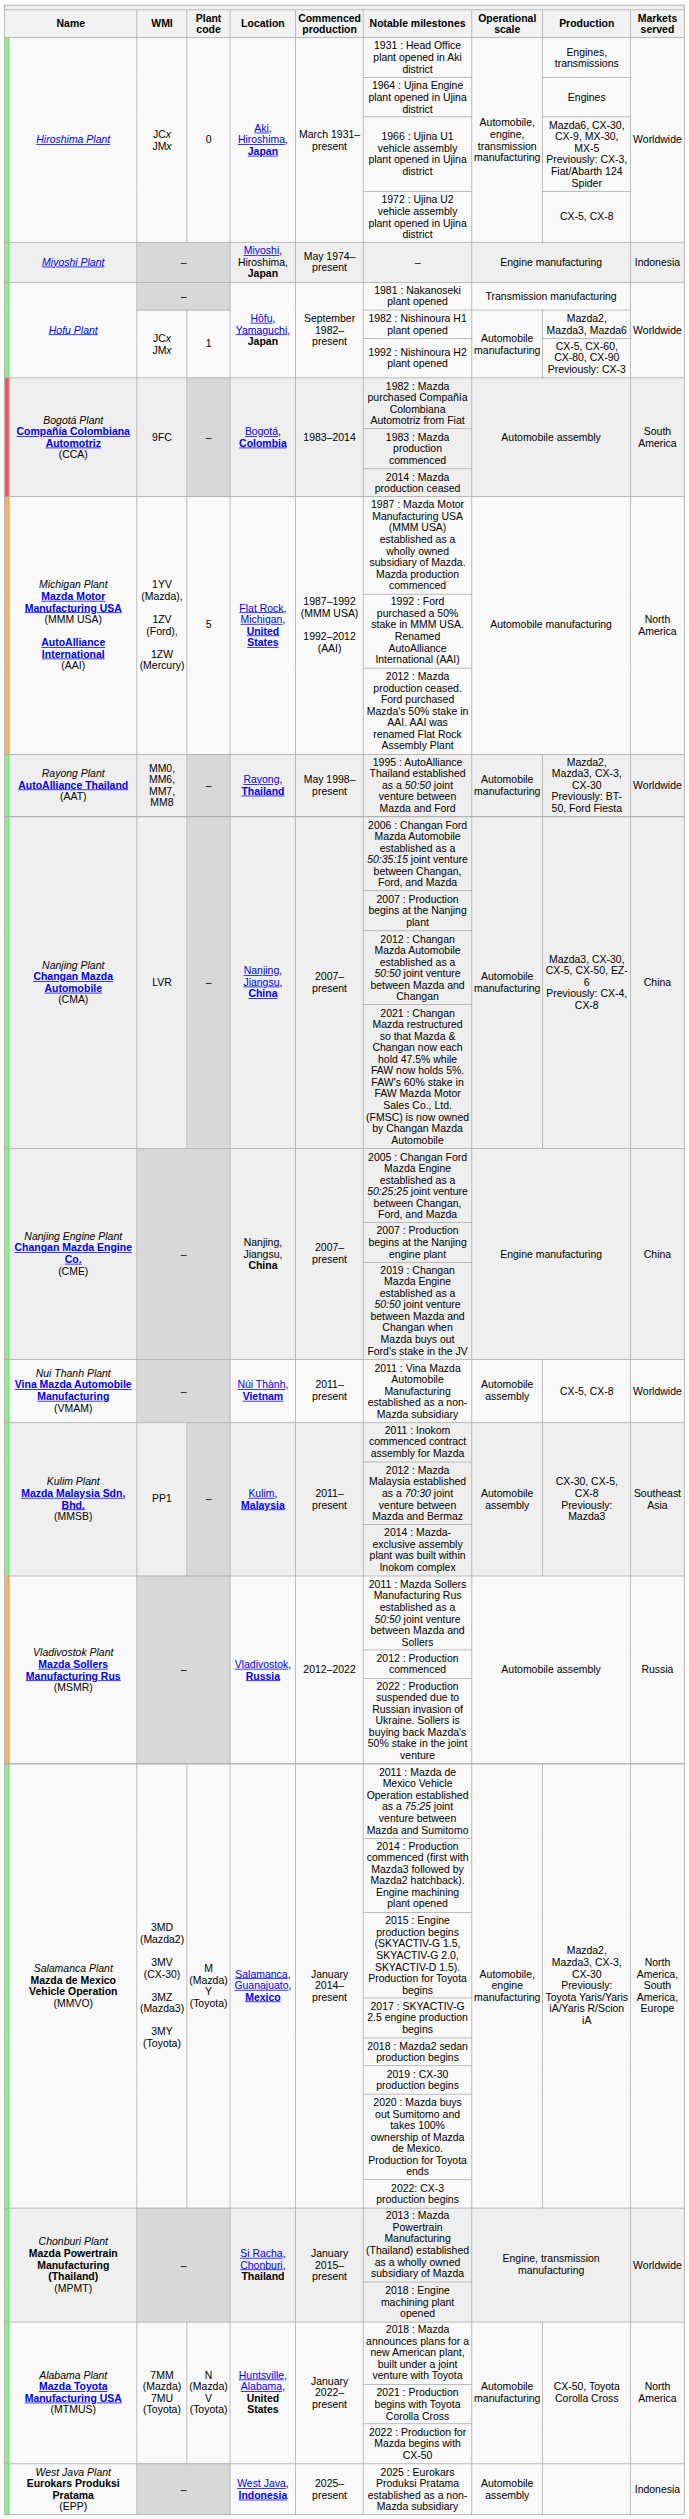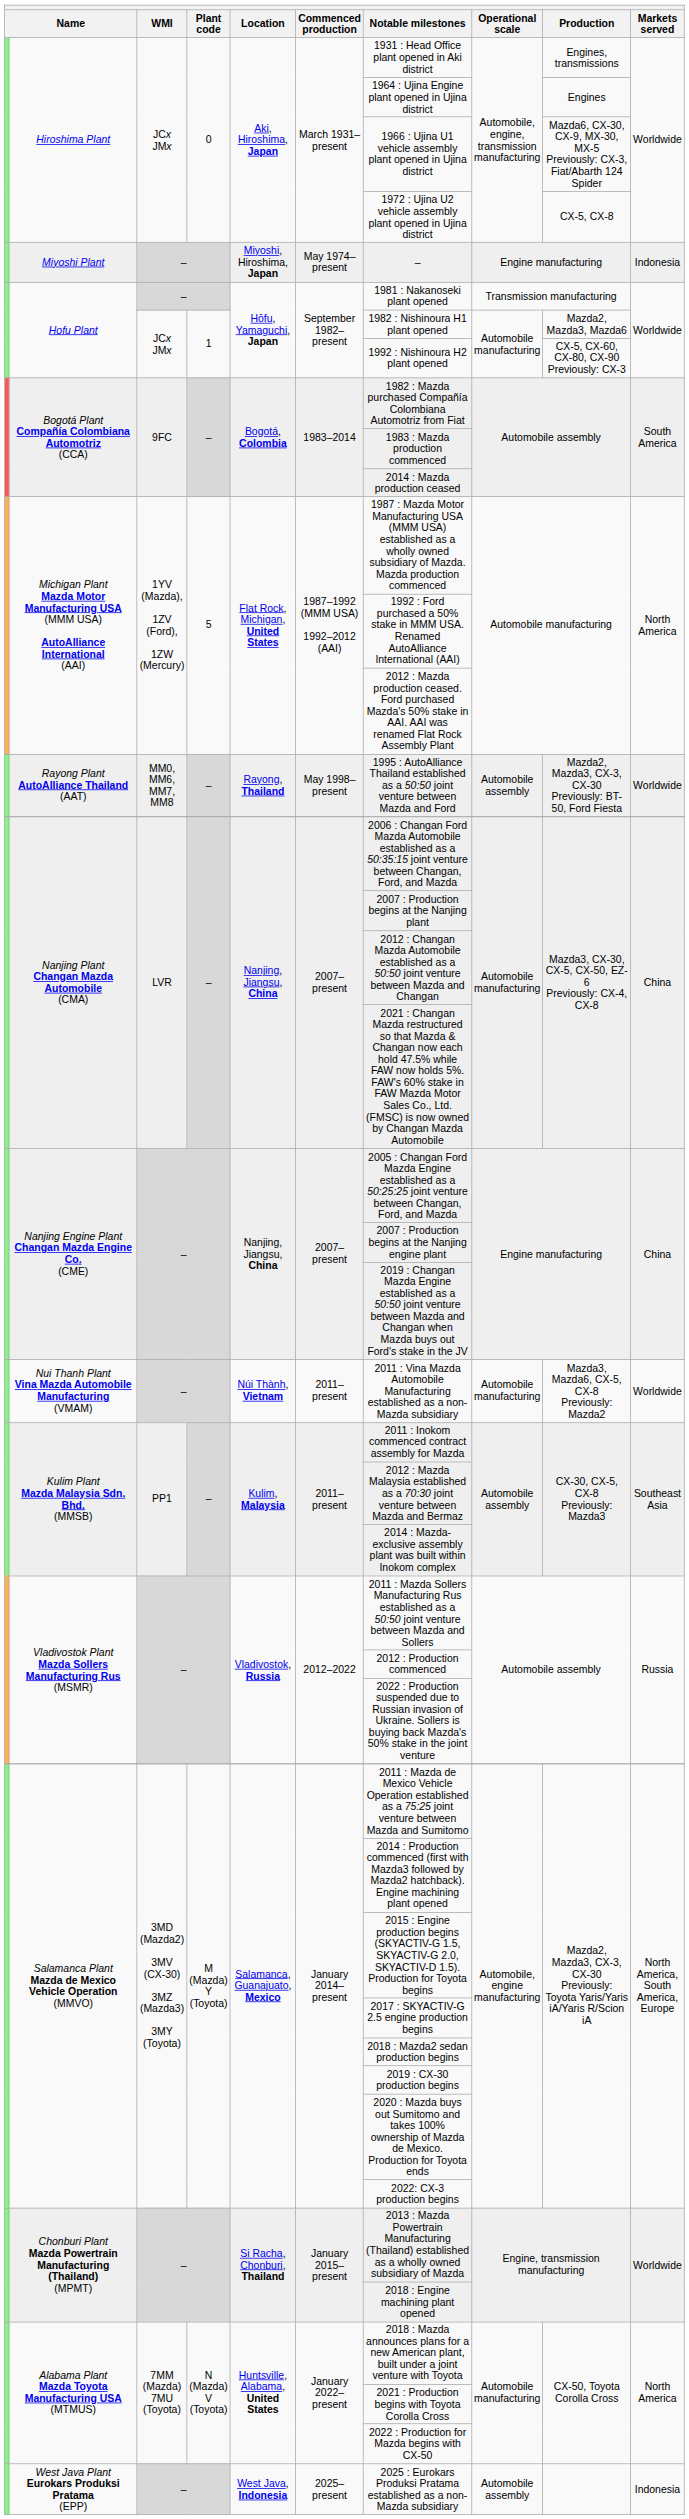Rayong Plant AutoAlliance Thailand (AAT) | Operational scale: Automobile manufacturing -> Automobile assembly
Nui Thanh Plant Vina Mazda Automobile Manufacturing (VMAM) | Operational scale: Automobile assembly -> Automobile manufacturing
Nui Thanh Plant Vina Mazda Automobile Manufacturing (VMAM) | Production: CX-5, CX-8 -> Mazda3, Mazda6, CX-5, CX-8 Previously: Mazda2
